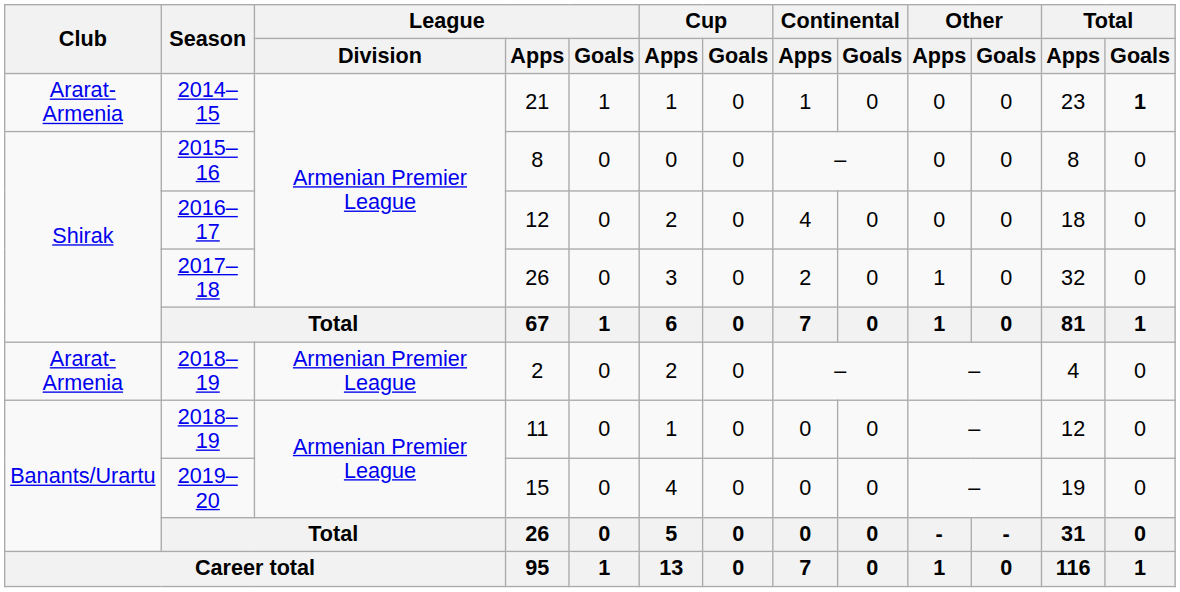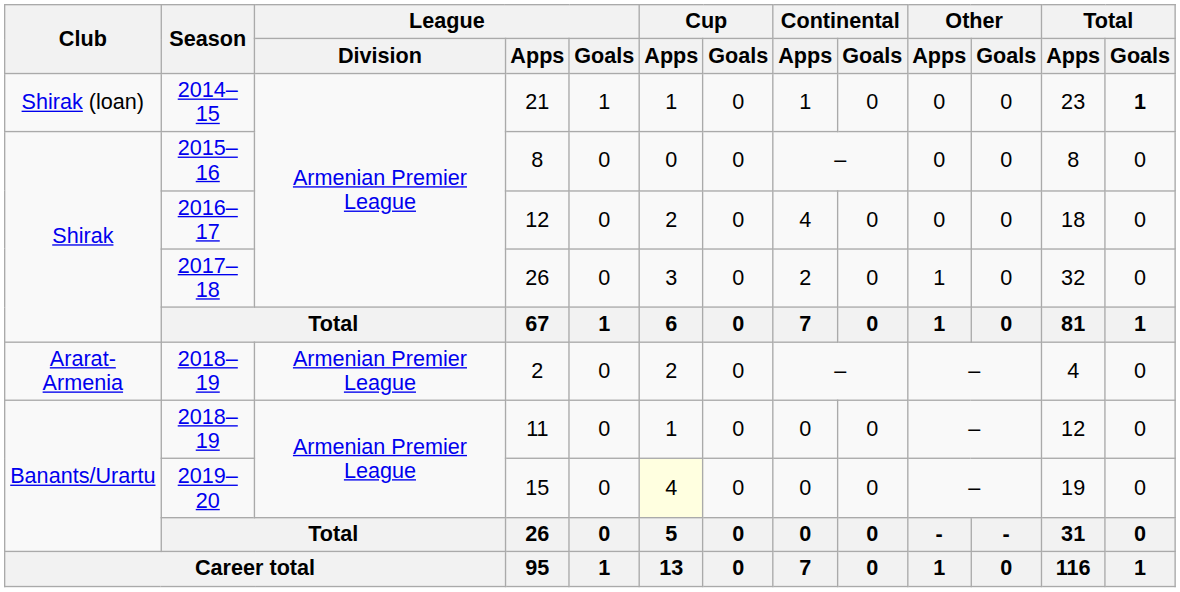21 | Club: Ararat-Armenia -> Shirak (loan)
15 | Cup / Apps: no background -> lightyellow background
